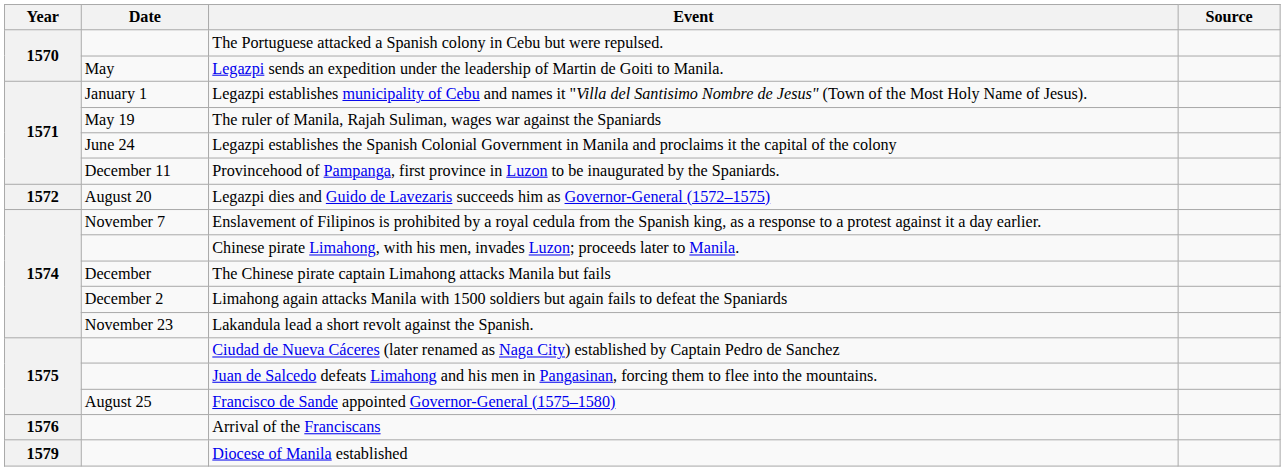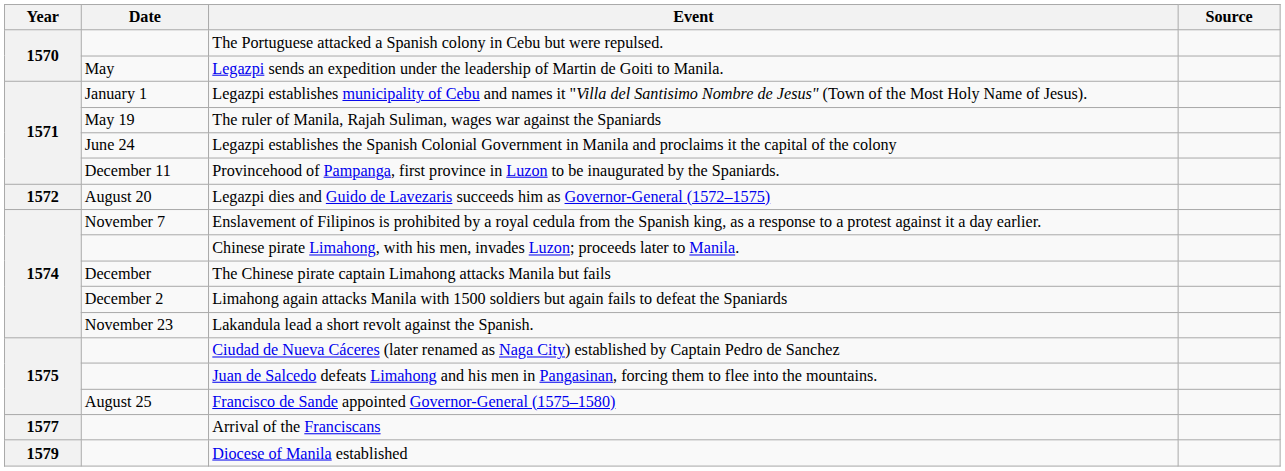Arrival of the Franciscans | Year: 1576 -> 1577
